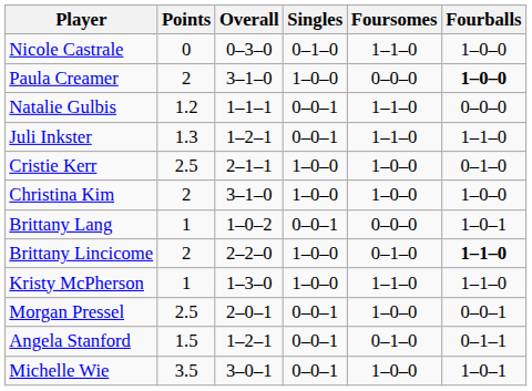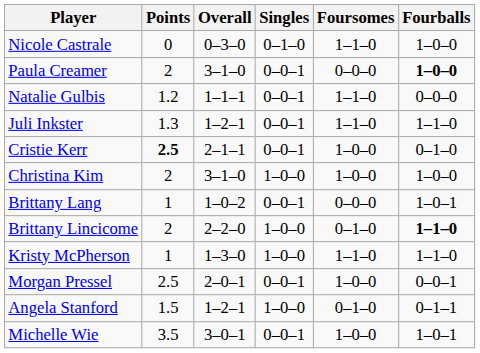Paula Creamer | Singles: 1–0–0 -> 0–0–1
Cristie Kerr | Points: normal -> bold
Cristie Kerr | Singles: 1–0–0 -> 0–0–1
Angela Stanford | Singles: 0–0–1 -> 1–0–0
